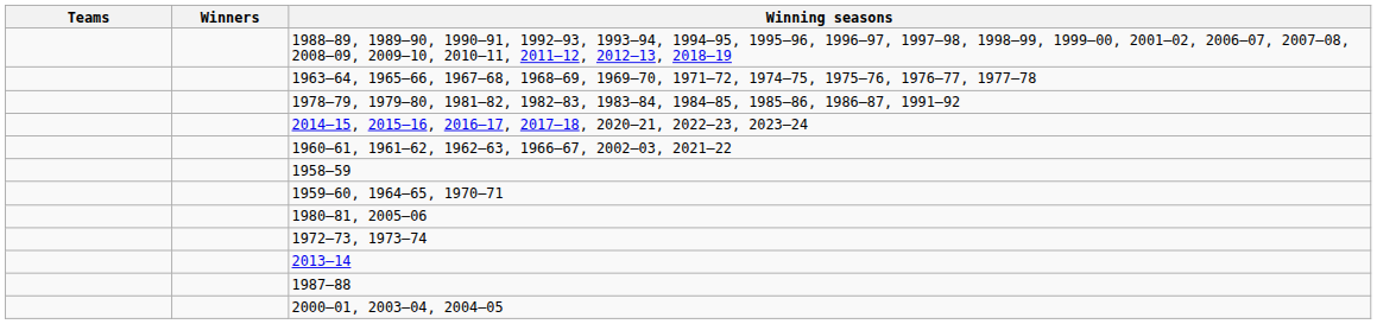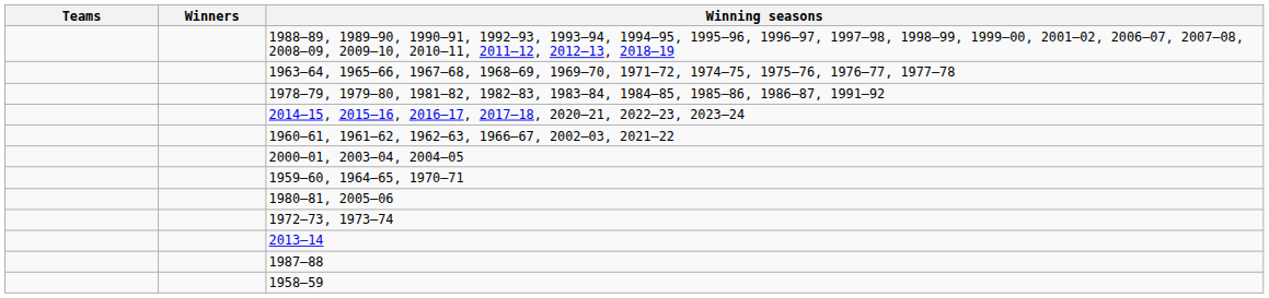rows swapped: 2000–01, 2003–04, 2004–05 <-> 1958–59
